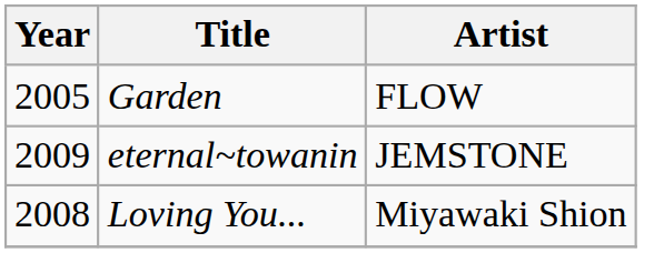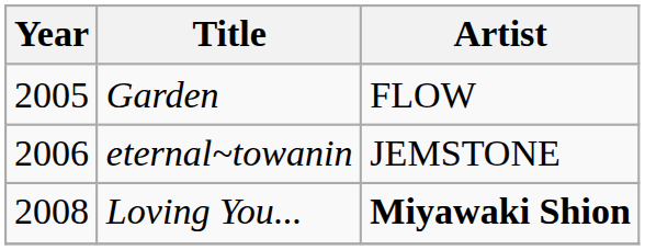eternal~towanin | Year: 2009 -> 2006
Loving You... | Artist: normal -> bold
